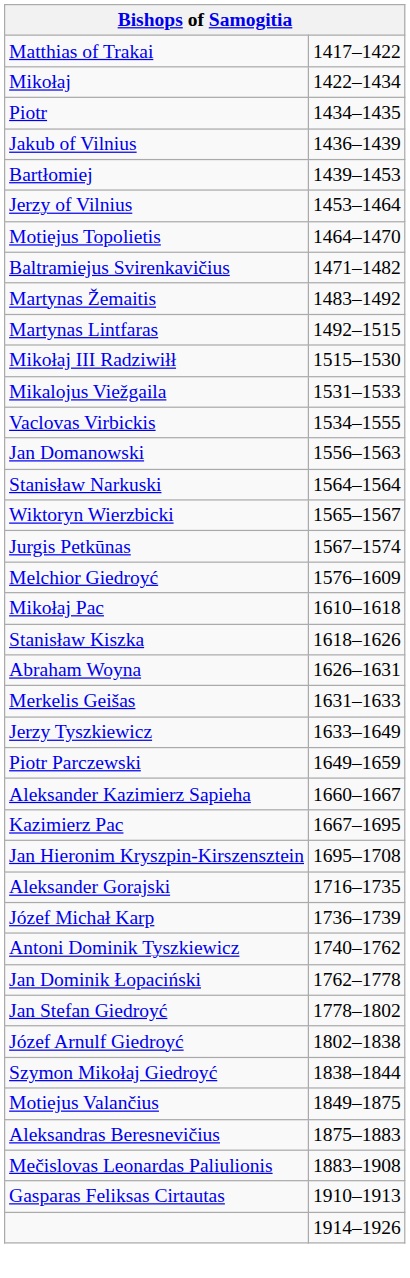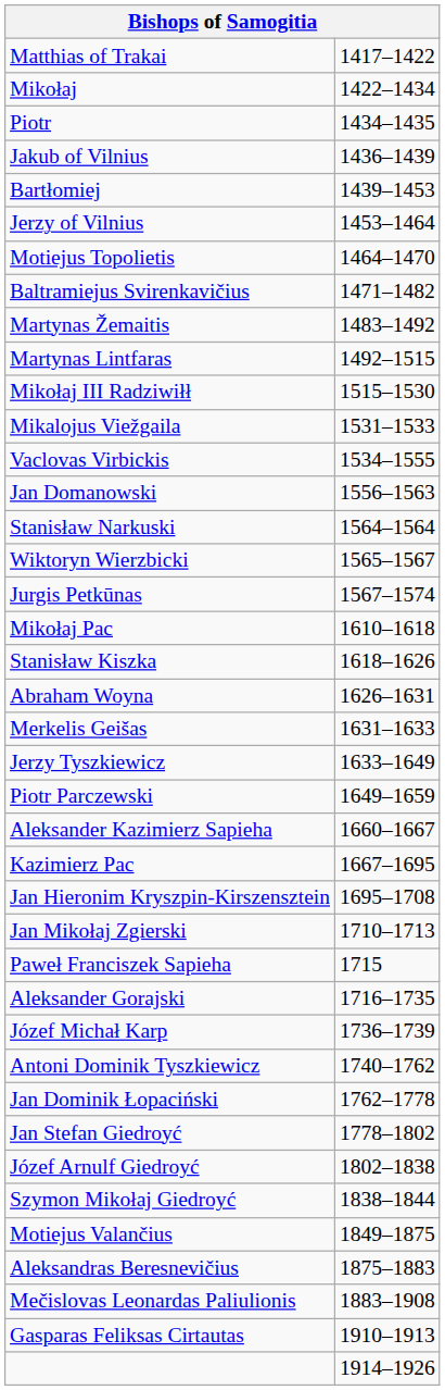- row: Melchior Giedroyć | 1576–1609
+ row: Jan Mikołaj Zgierski | 1710–1713
+ row: Paweł Franciszek Sapieha | 1715
